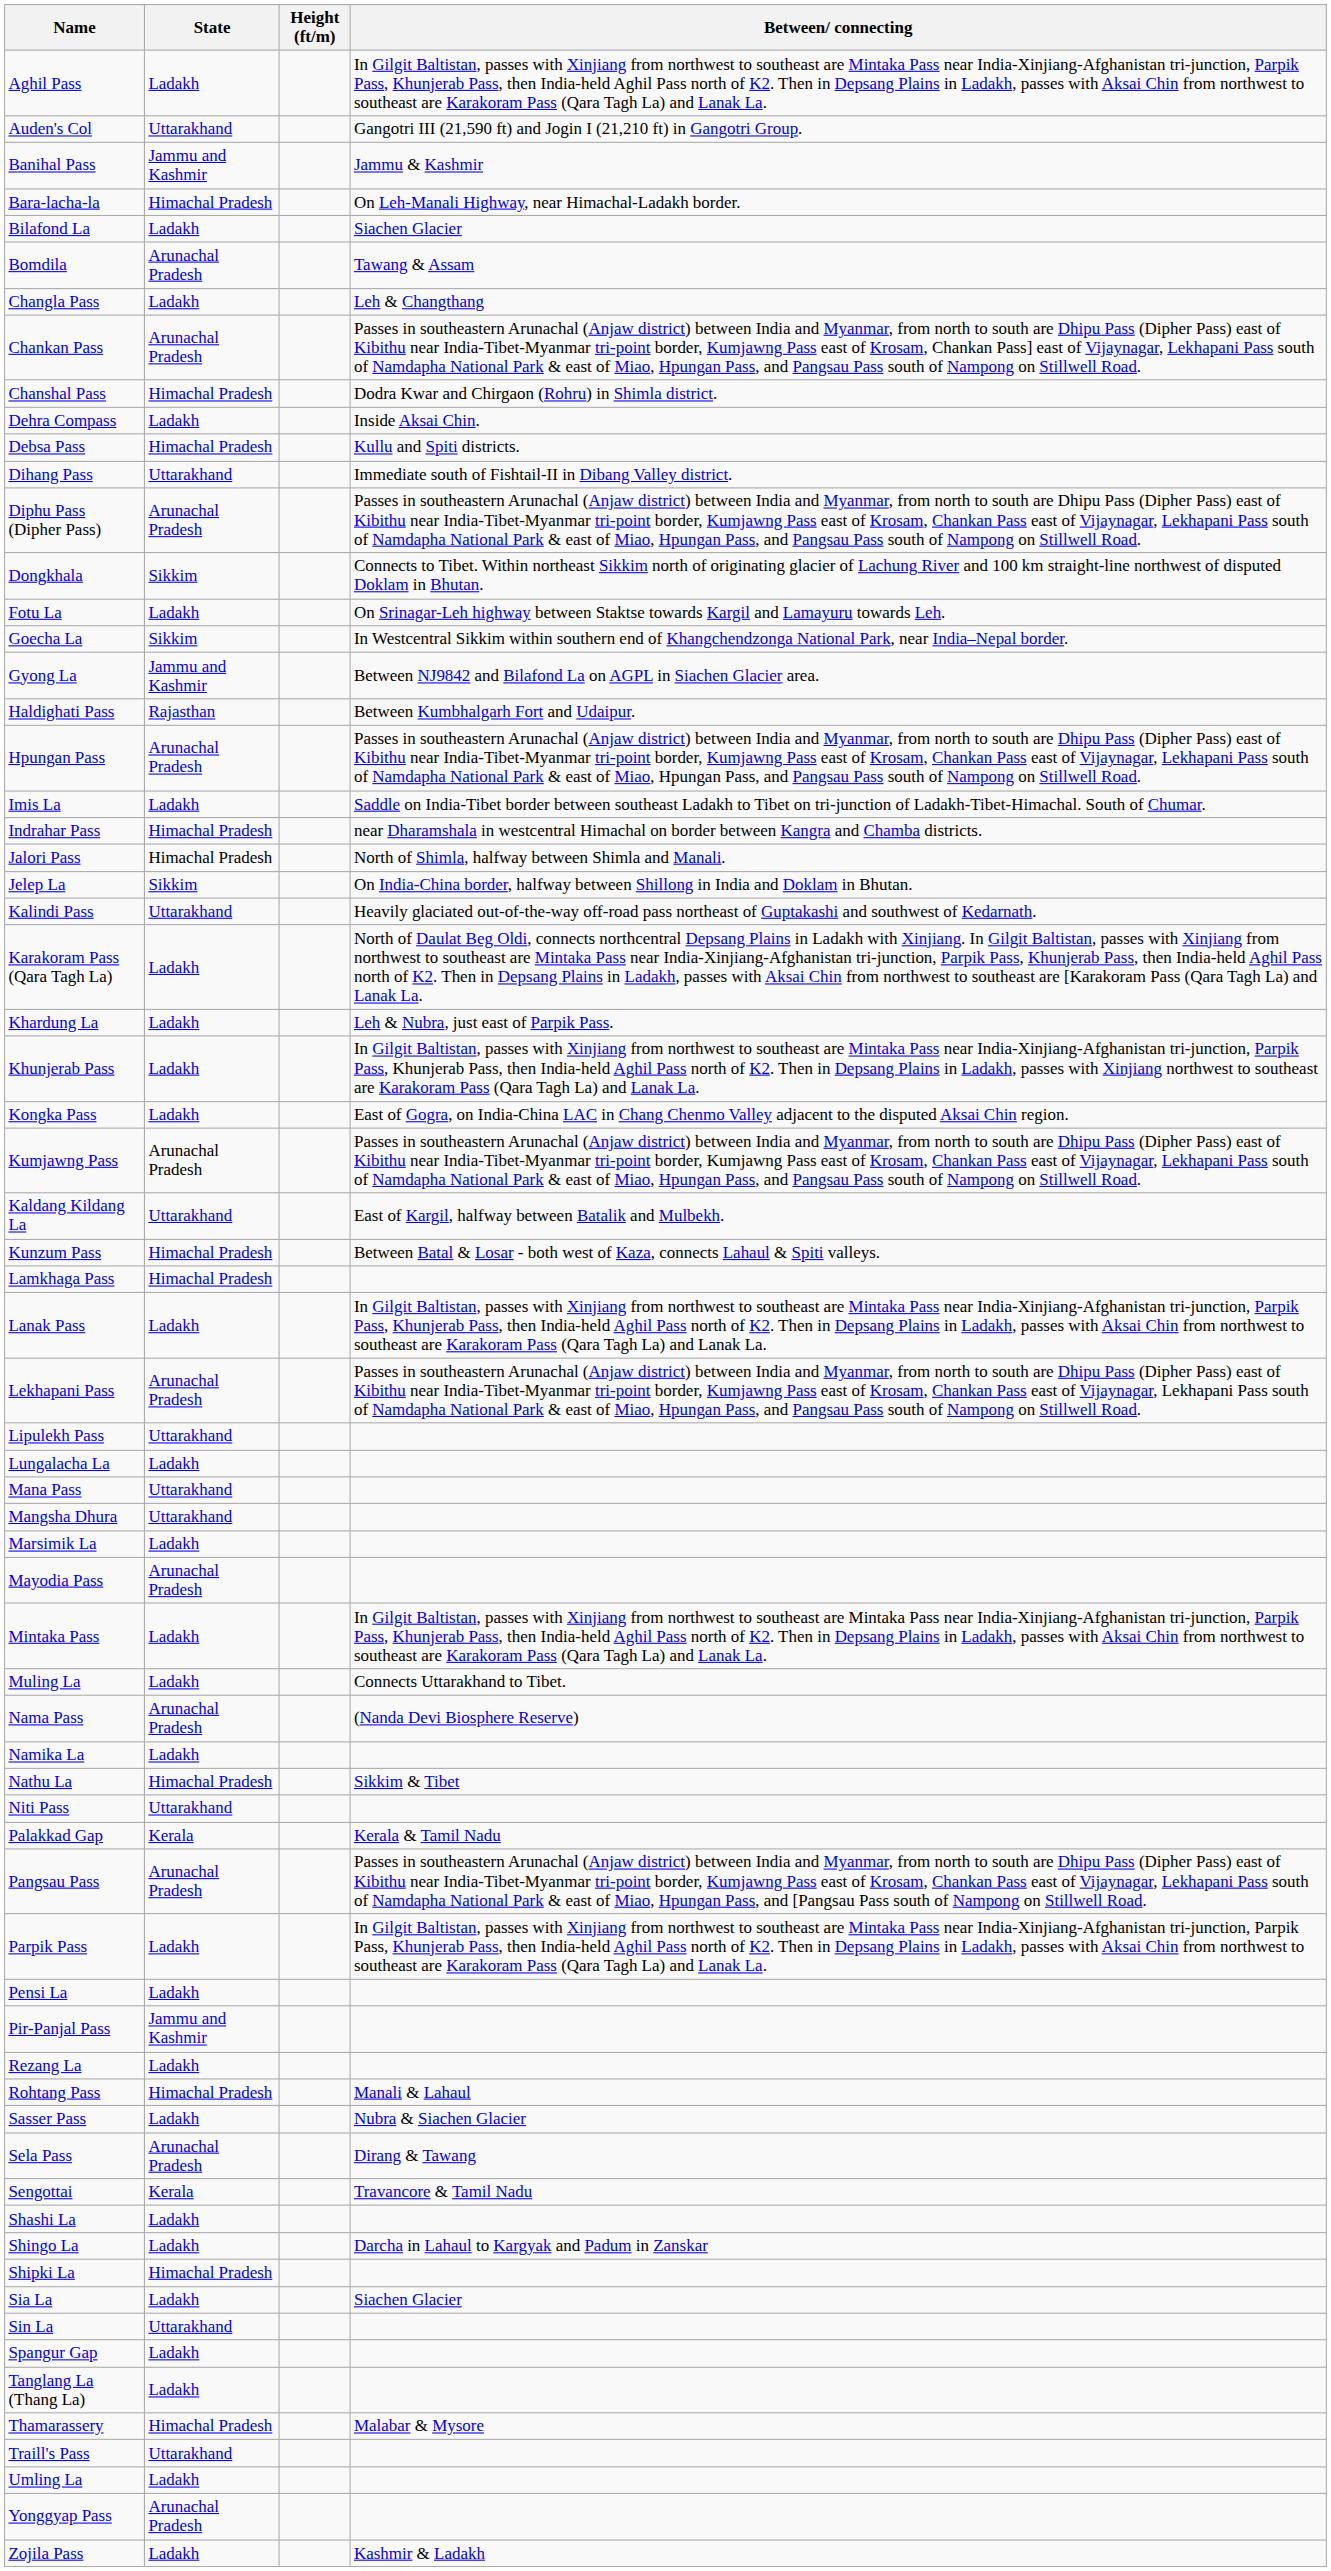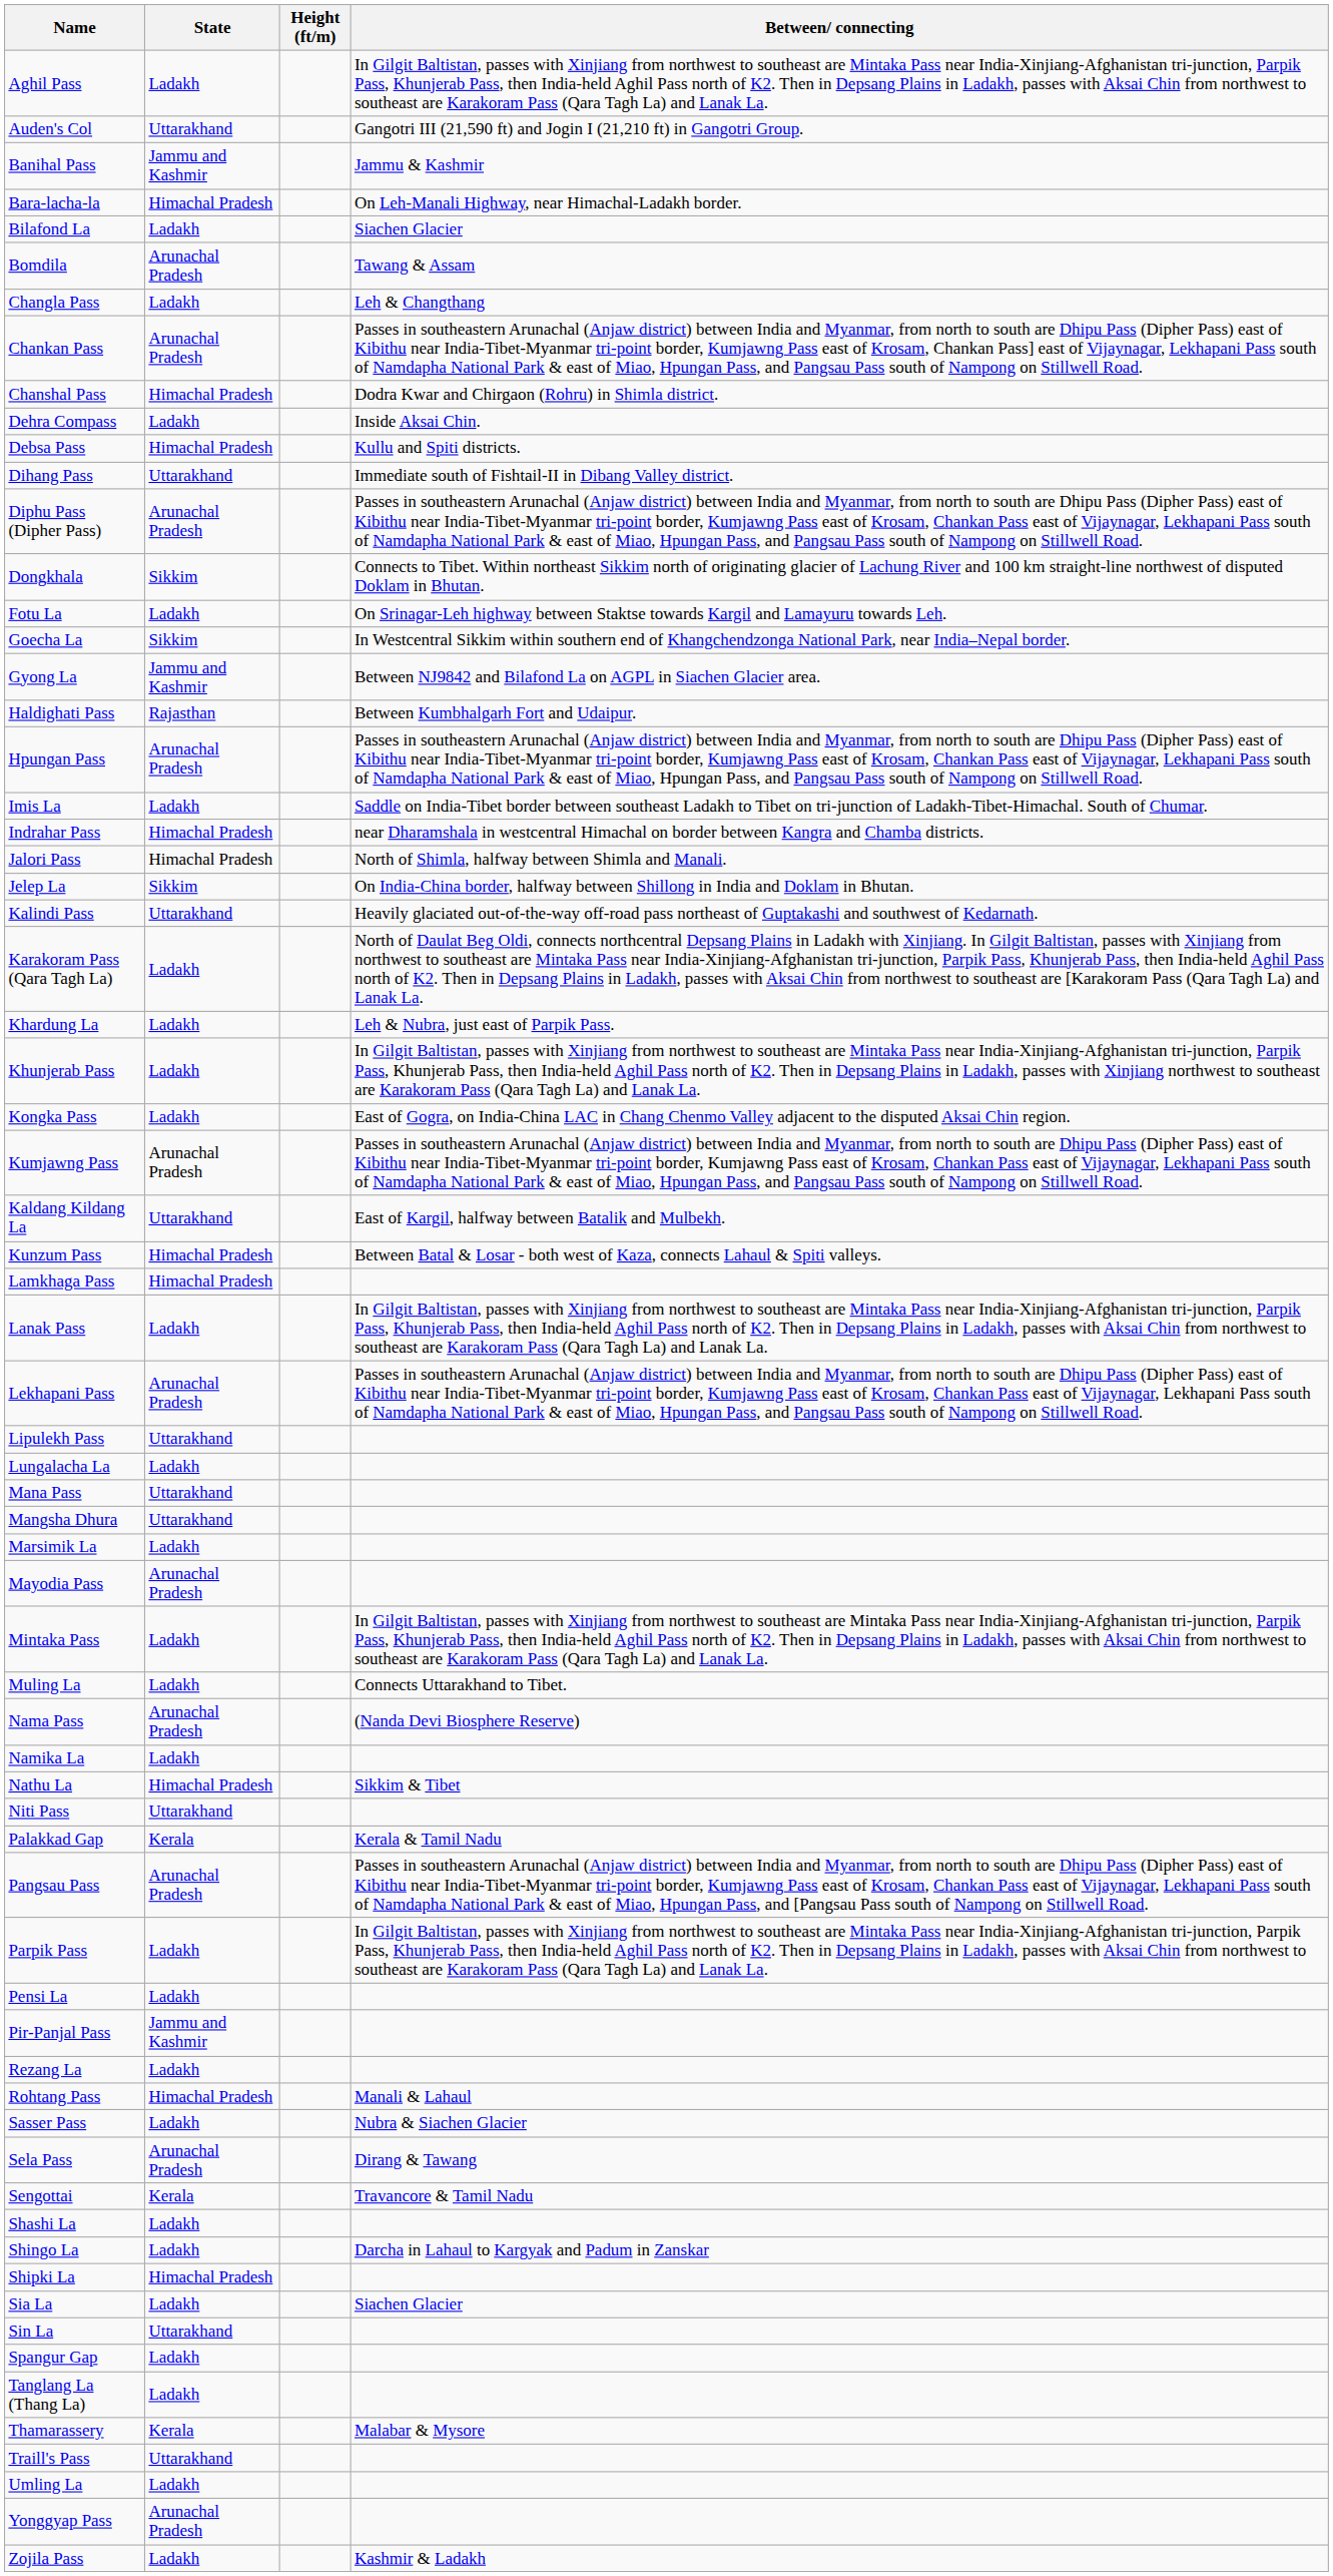Thamarassery | State: Himachal Pradesh -> Kerala
